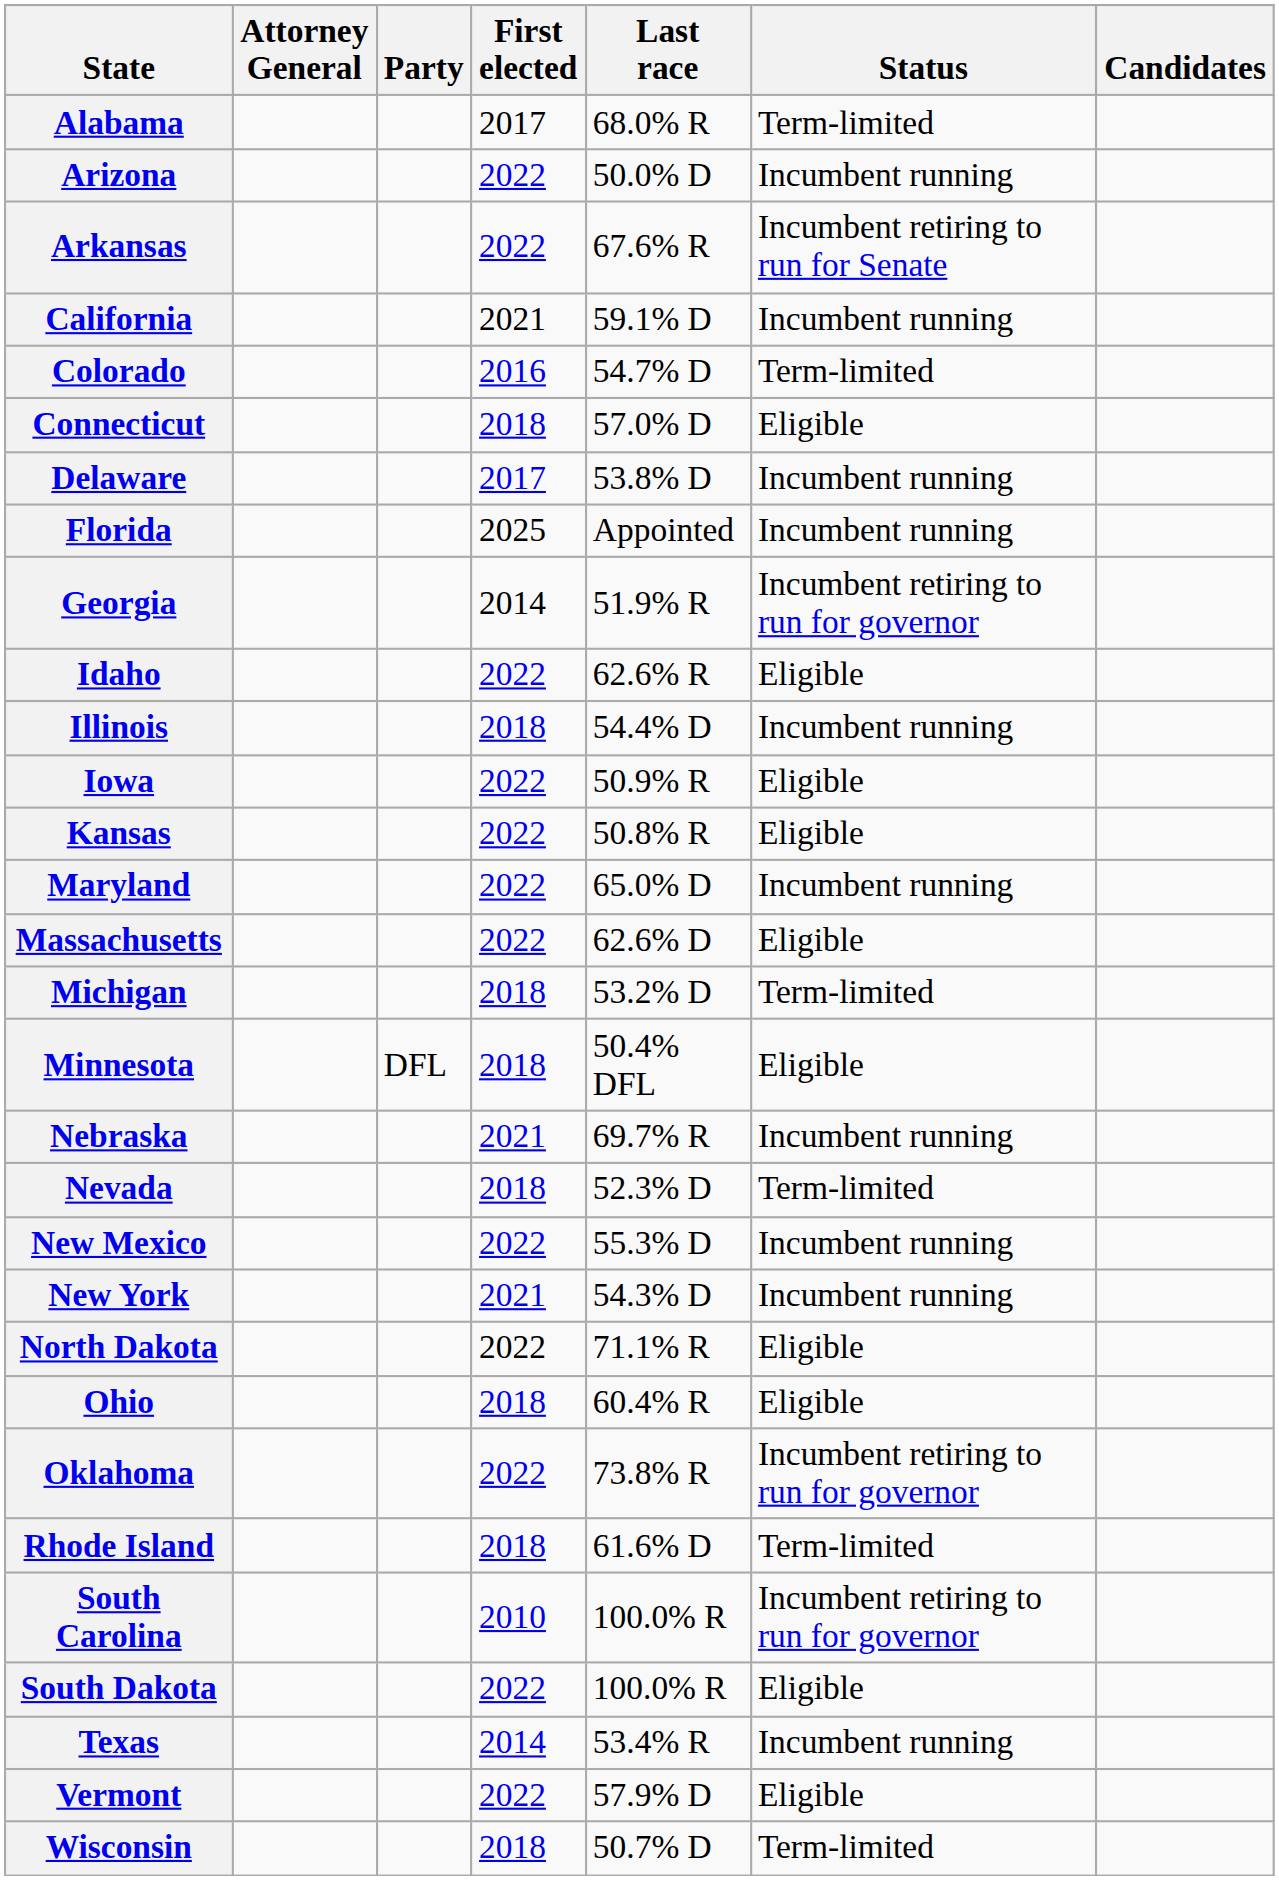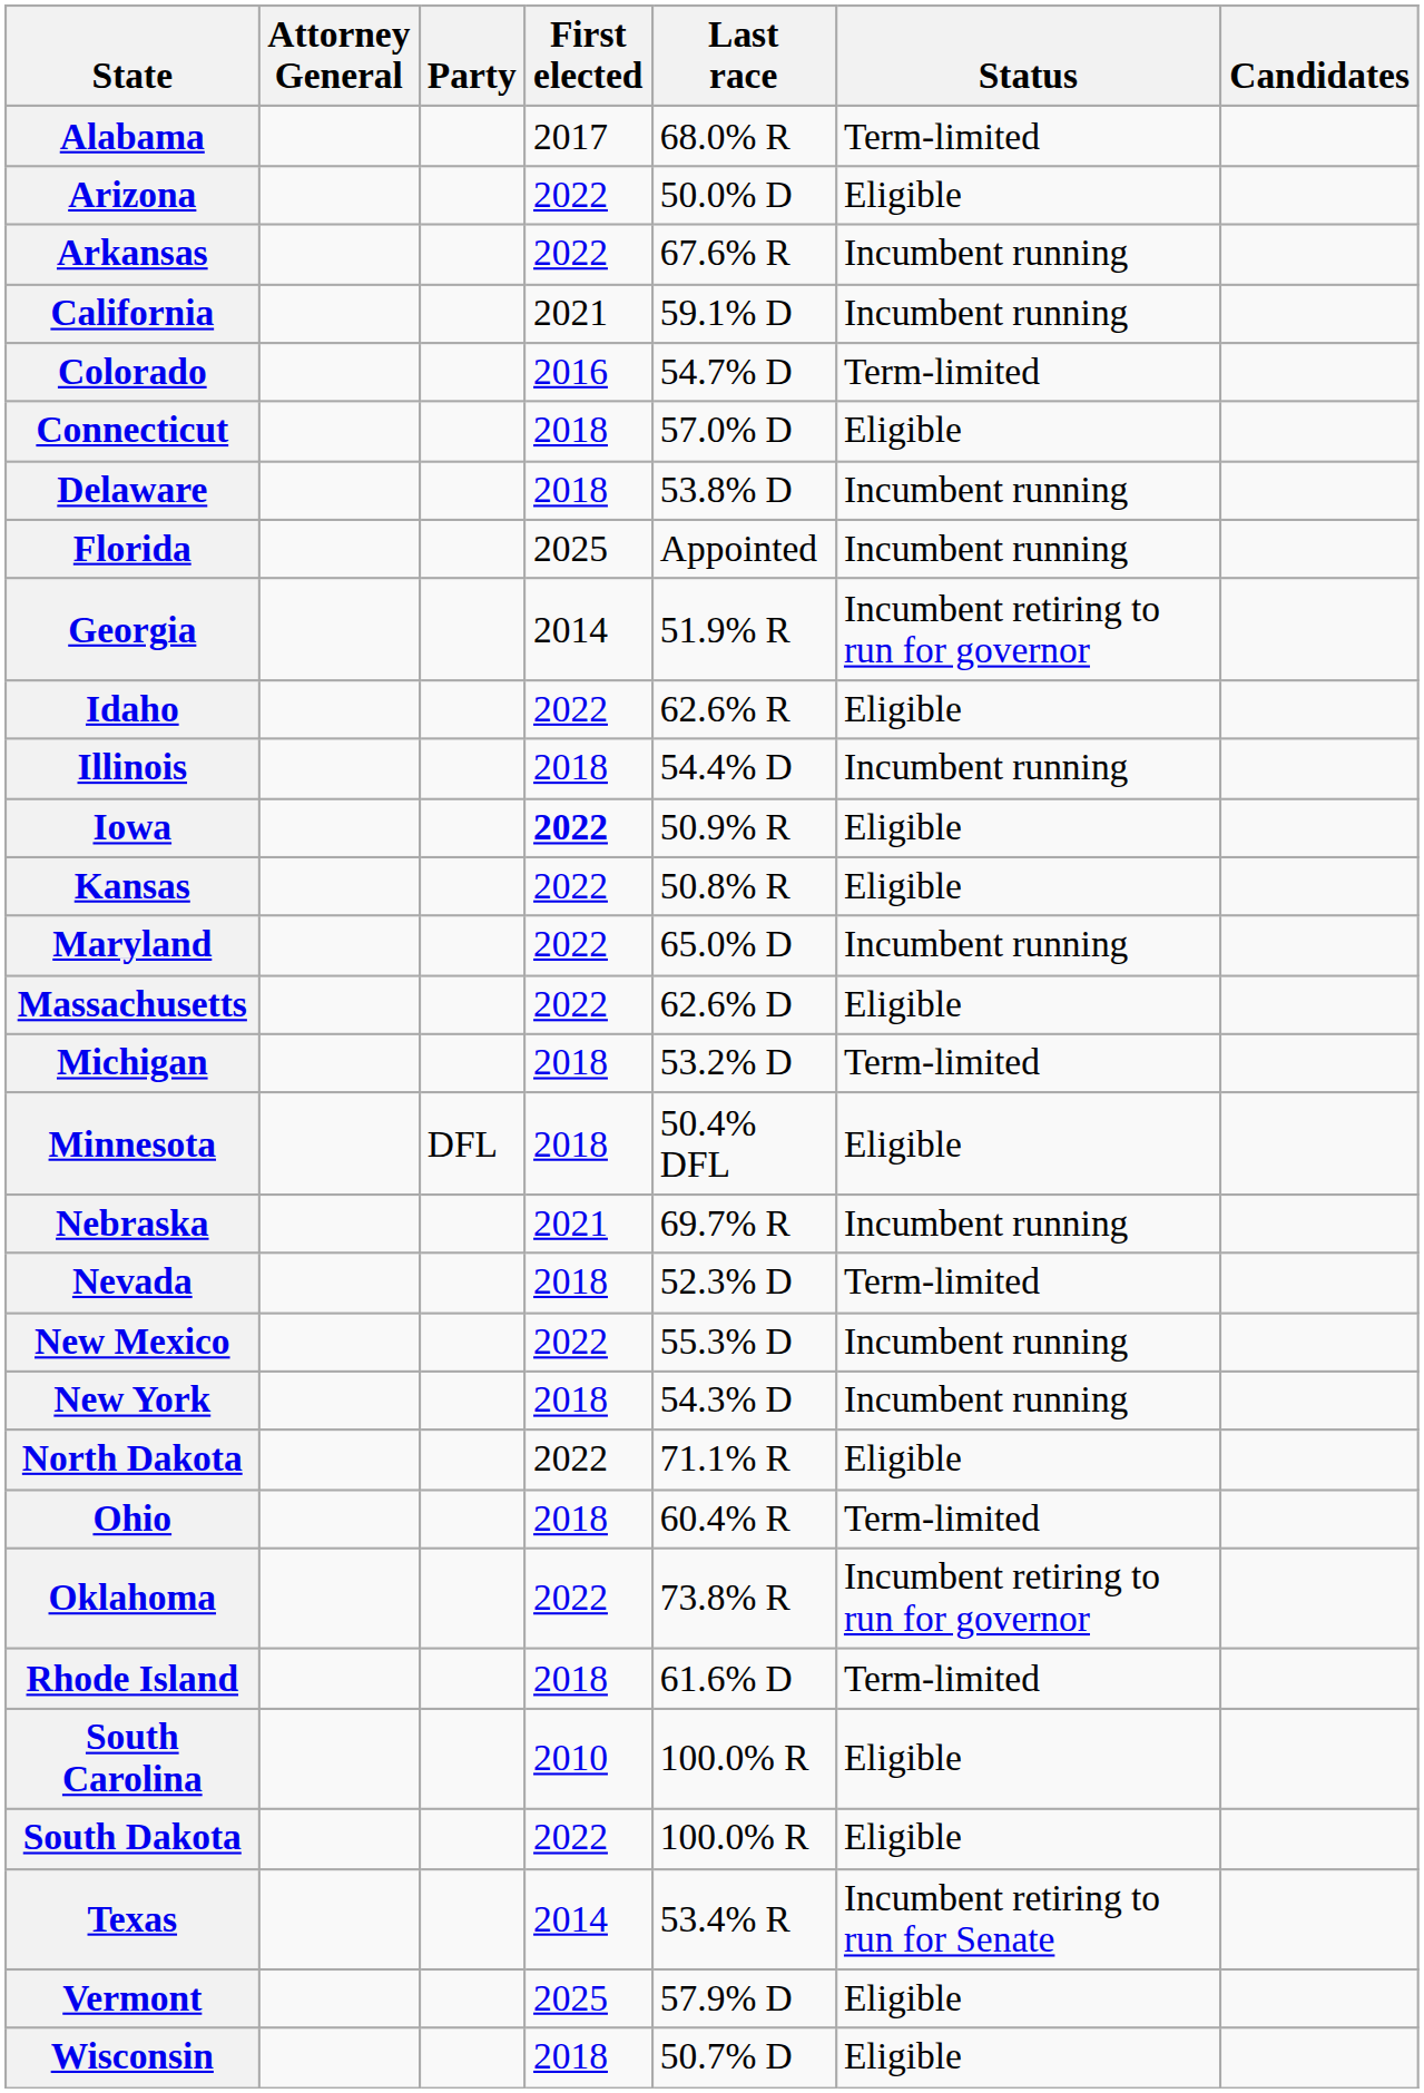Arizona | Status: Incumbent running -> Eligible
Arkansas | Status: Incumbent retiring to run for Senate -> Incumbent running
Delaware | First elected: 2017 -> 2018
Iowa | First elected: normal -> bold
New York | First elected: 2021 -> 2018
Ohio | Status: Eligible -> Term-limited
South Carolina | Status: Incumbent retiring to run for governor -> Eligible
Texas | Status: Incumbent running -> Incumbent retiring to run for Senate
Vermont | First elected: 2022 -> 2025
Wisconsin | Status: Term-limited -> Eligible
